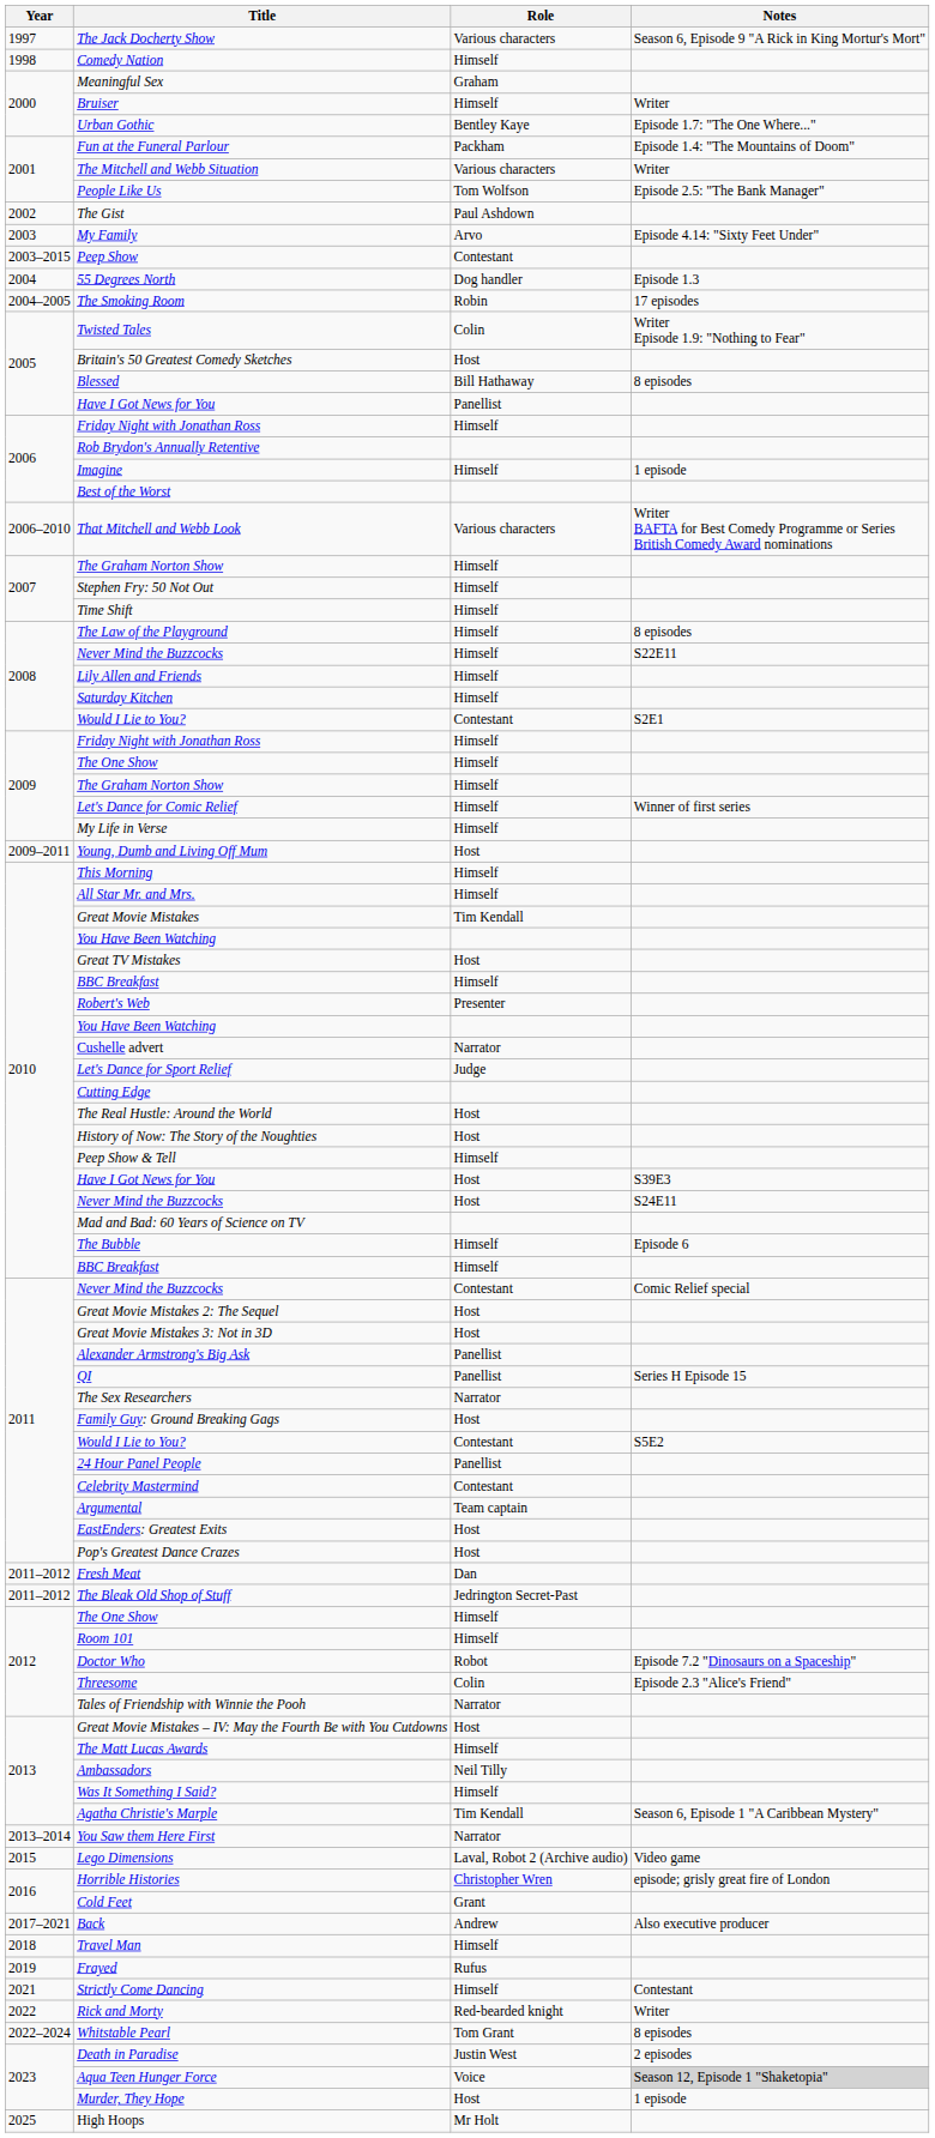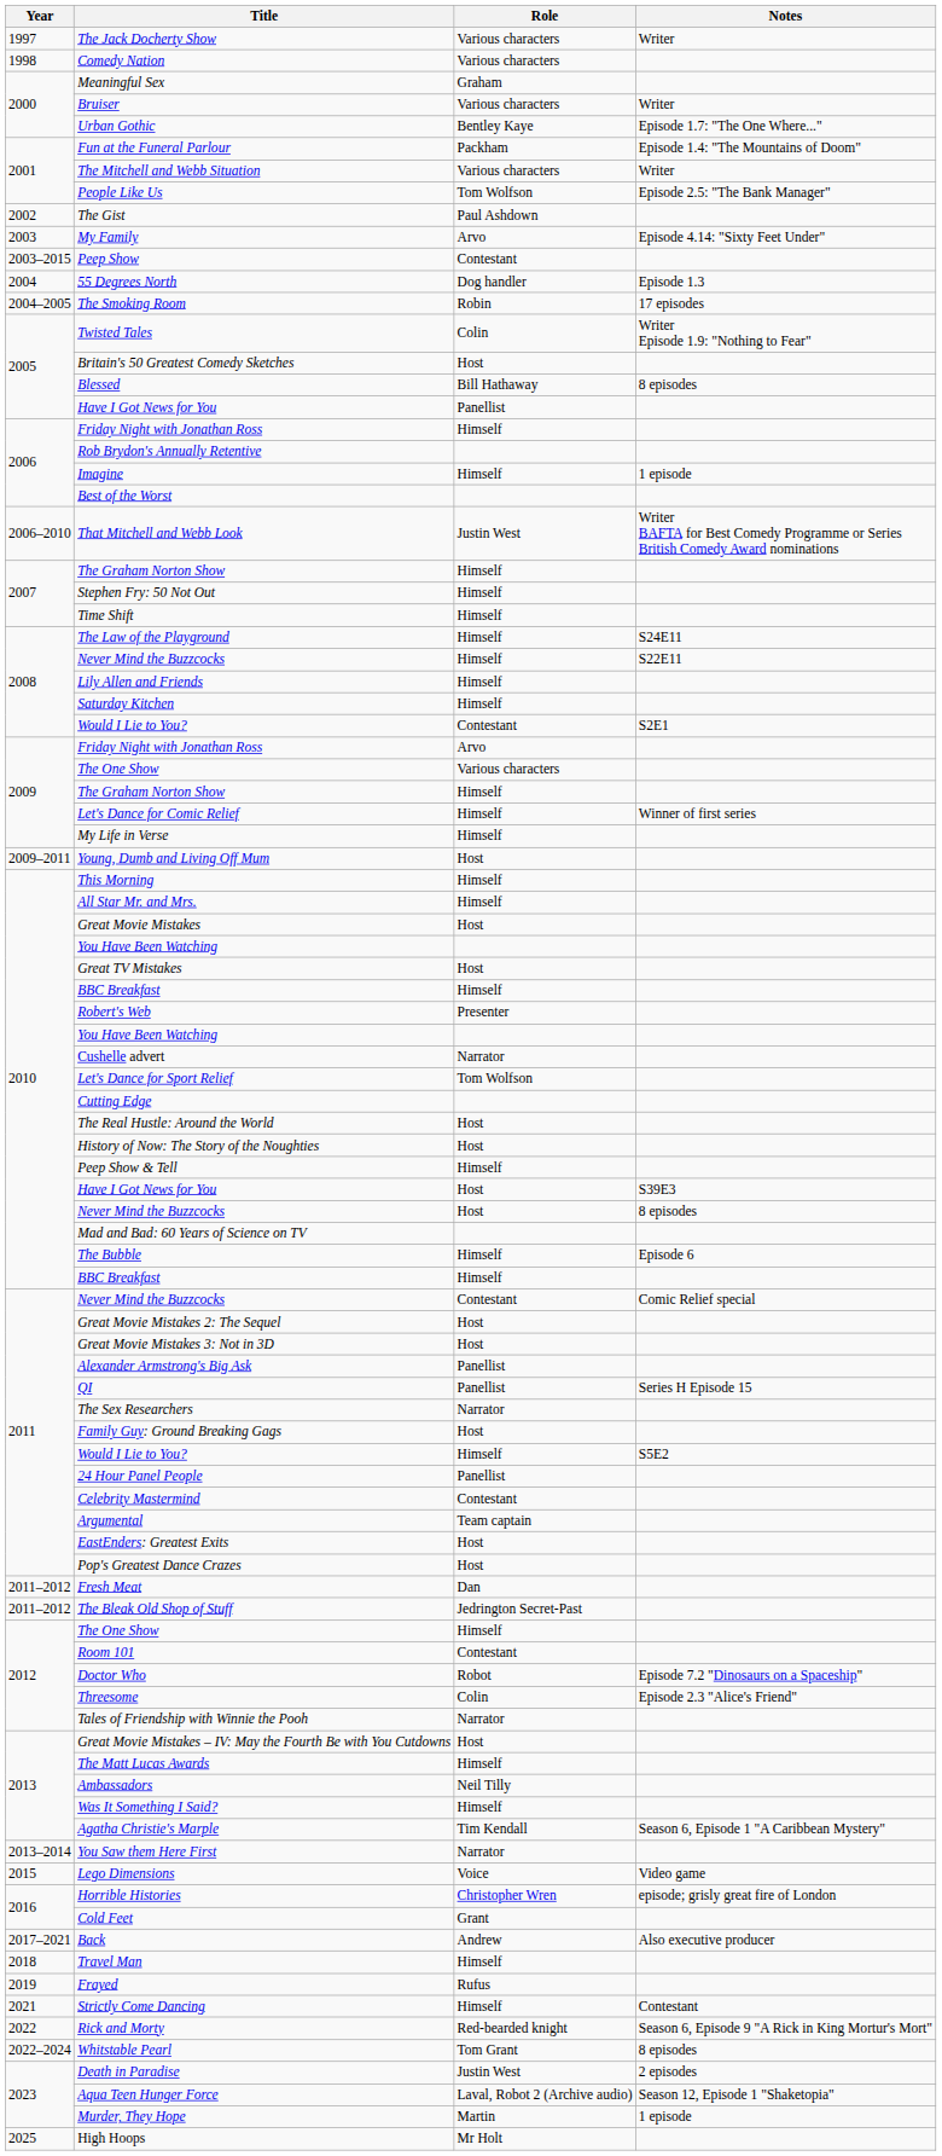The Jack Docherty Show | Notes: Season 6, Episode 9 "A Rick in King Mortur's Mort" -> Writer
Comedy Nation | Role: Himself -> Various characters
Bruiser | Role: Himself -> Various characters
That Mitchell and Webb Look | Role: Various characters -> Justin West
The Law of the Playground | Notes: 8 episodes -> S24E11
2009 / Friday Night with Jonathan Ross | Role: Himself -> Arvo
2009 / The One Show | Role: Himself -> Various characters
Great Movie Mistakes | Role: Tim Kendall -> Host
Let's Dance for Sport Relief | Role: Judge -> Tom Wolfson
2010 / Never Mind the Buzzcocks | Notes: S24E11 -> 8 episodes
2011 / Would I Lie to You? | Role: Contestant -> Himself
Room 101 | Role: Himself -> Contestant
Lego Dimensions | Role: Laval, Robot 2 (Archive audio) -> Voice
Rick and Morty | Notes: Writer -> Season 6, Episode 9 "A Rick in King Mortur's Mort"
Aqua Teen Hunger Force | Role: Voice -> Laval, Robot 2 (Archive audio)
Aqua Teen Hunger Force | Notes: lightgrey background -> no background
Murder, They Hope | Role: Host -> Martin
